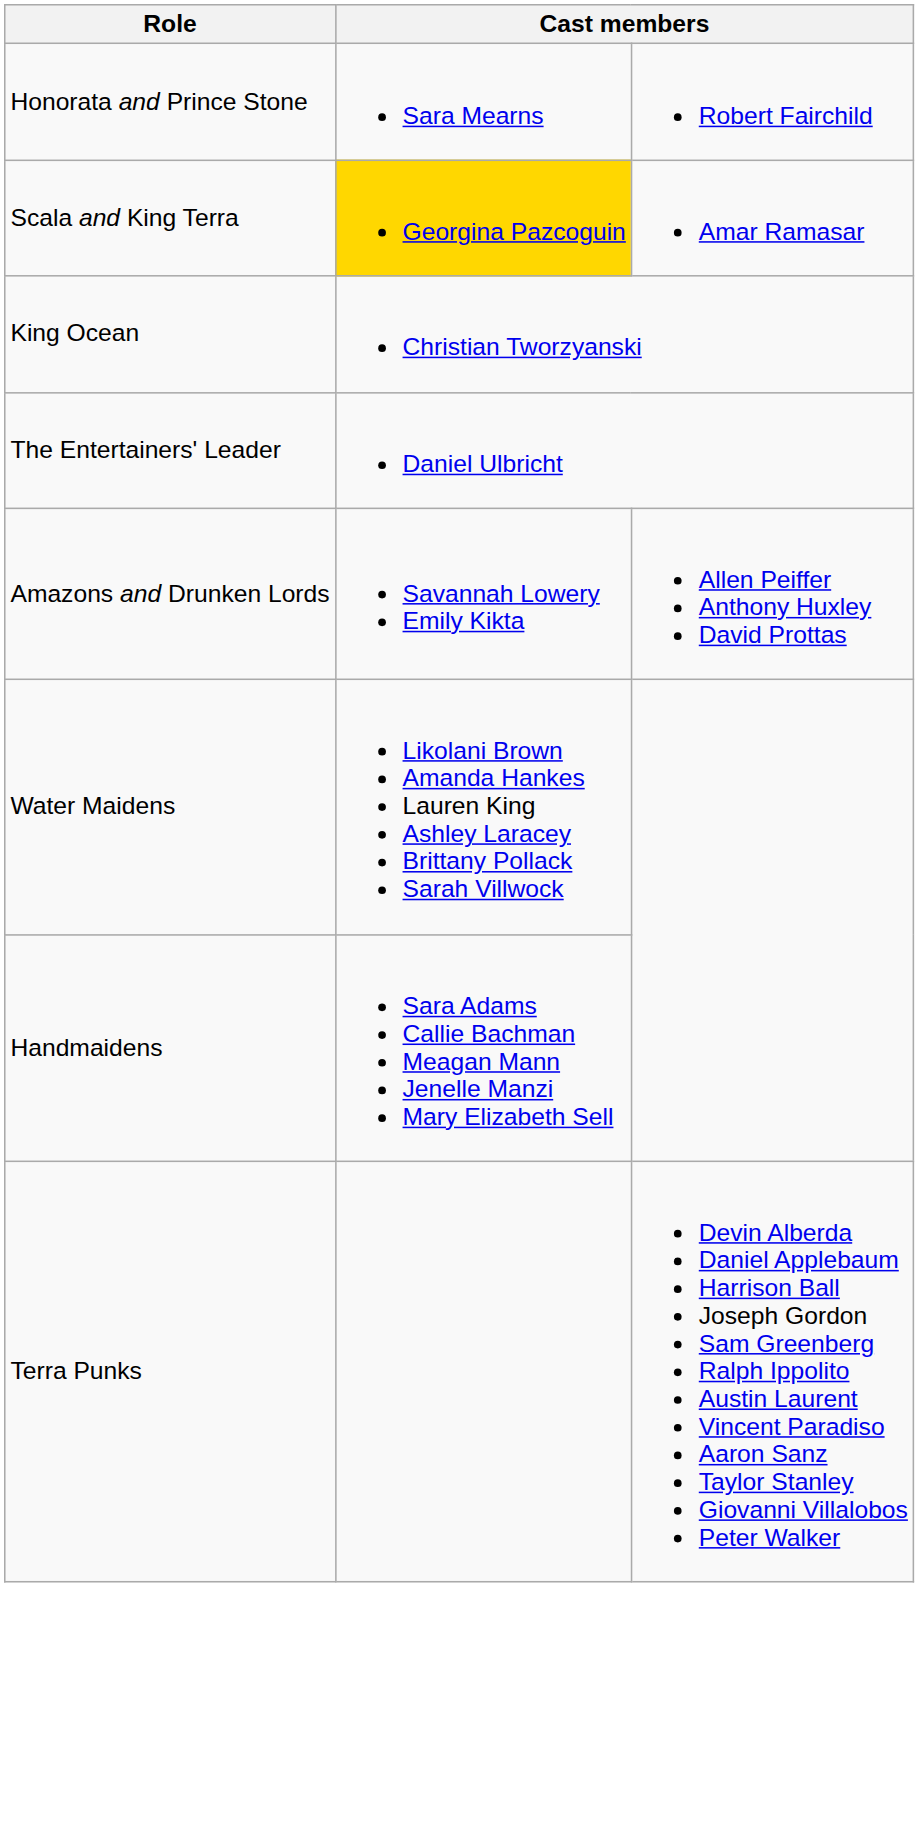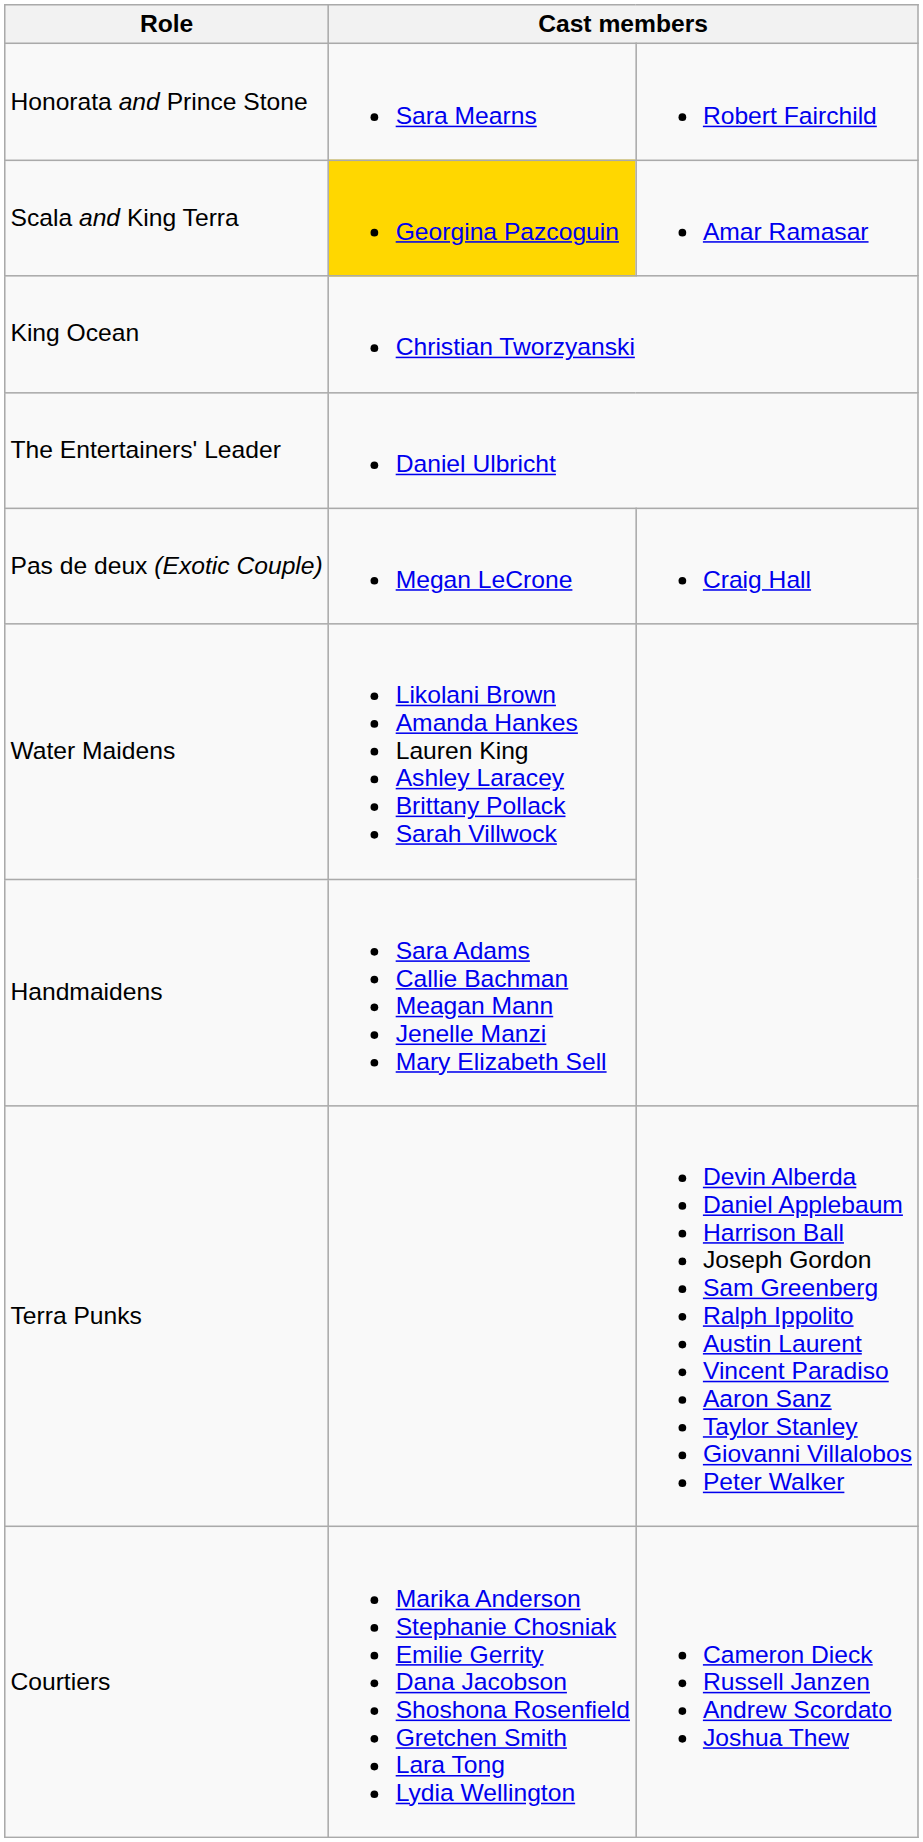+ row: Pas de deux (Exotic Couple) | Megan LeCrone | Craig Hall
- row: Amazons and Drunken Lords | Savannah Lowery Emily Kikta | Allen Peiffer Anthony Huxley David Prottas
+ row: Courtiers | Marika Anderson Stephanie Chosniak Emilie Gerrity Dana Jacobson Shoshona Rosenfield Gretchen Smith Lara Tong Lydia Wellington | Cameron Dieck Russell Janzen Andrew Scordato Joshua Thew
